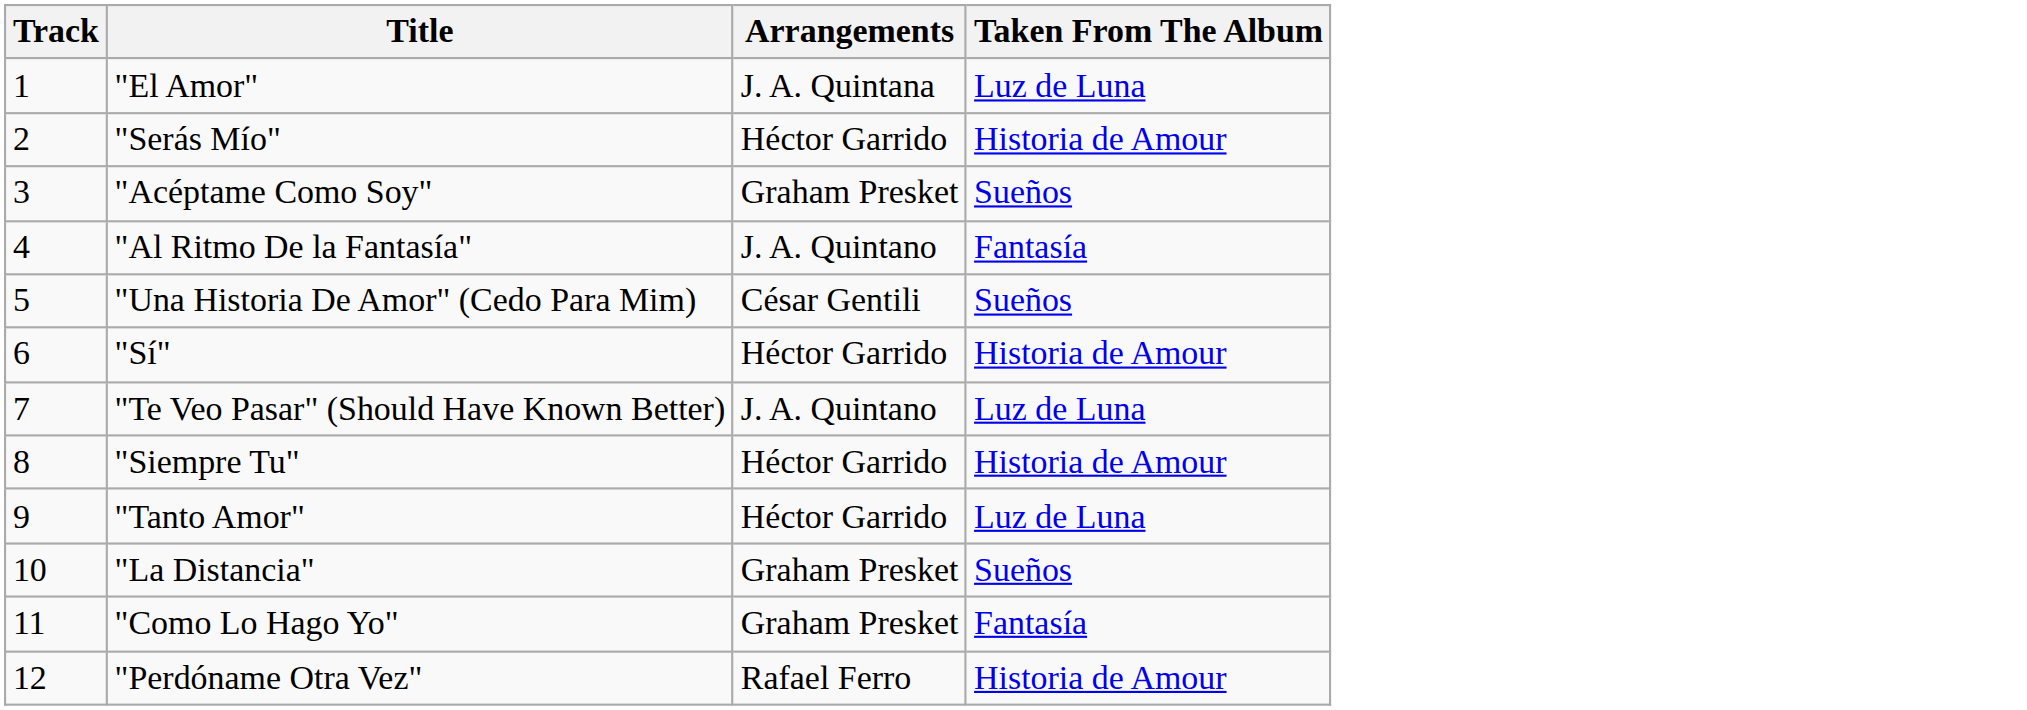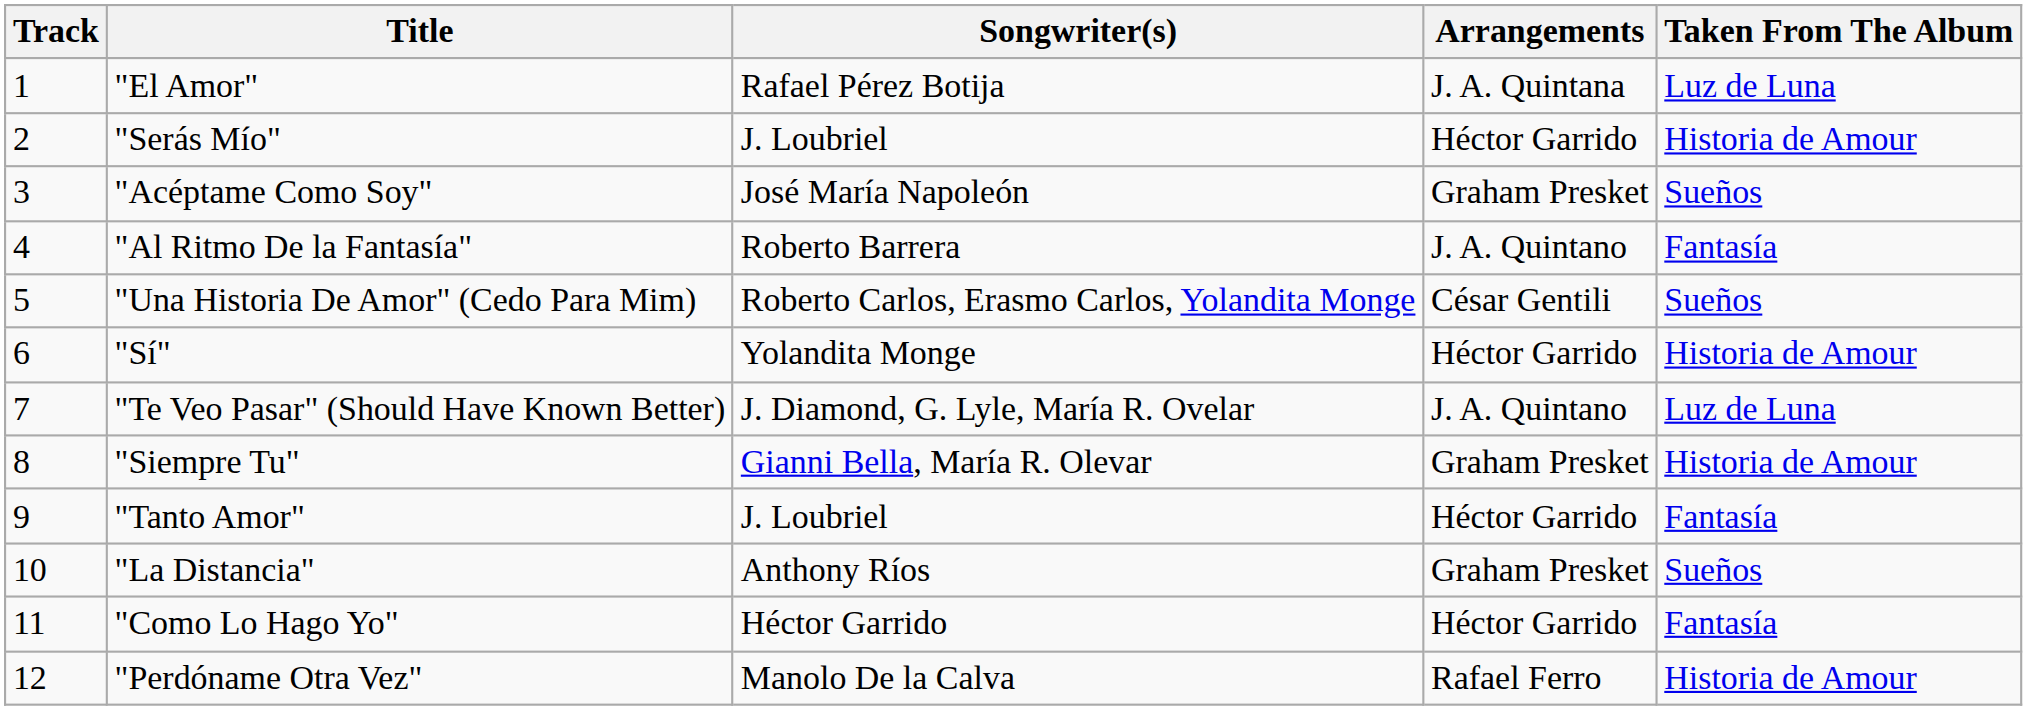+ column: Songwriter(s) | Rafael Pérez Botija | J. Loubriel | José María Napoleón | Roberto Barrera | Roberto Carlos, Erasmo Carlos, Yolandita Monge | Yolandita Monge | J. Diamond, G. Lyle, María R. Ovelar | Gianni Bella, María R. Olevar | J. Loubriel | Anthony Ríos | Héctor Garrido | Manolo De la Calva
"Siempre Tu" | Arrangements: Héctor Garrido -> Graham Presket
"Tanto Amor" | Taken From The Album: Luz de Luna -> Fantasía
"Como Lo Hago Yo" | Arrangements: Graham Presket -> Héctor Garrido
